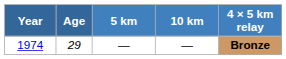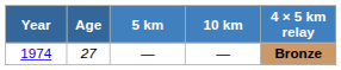1974 | Age: 29 -> 27
